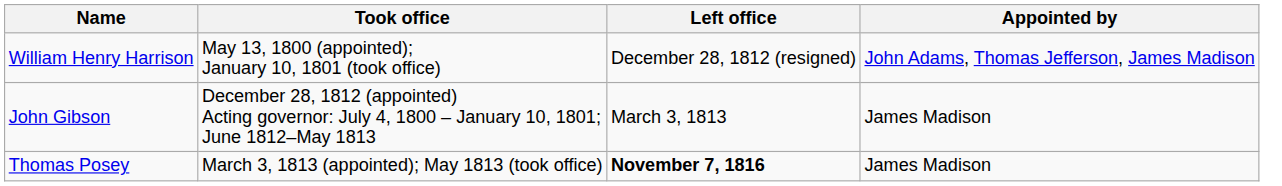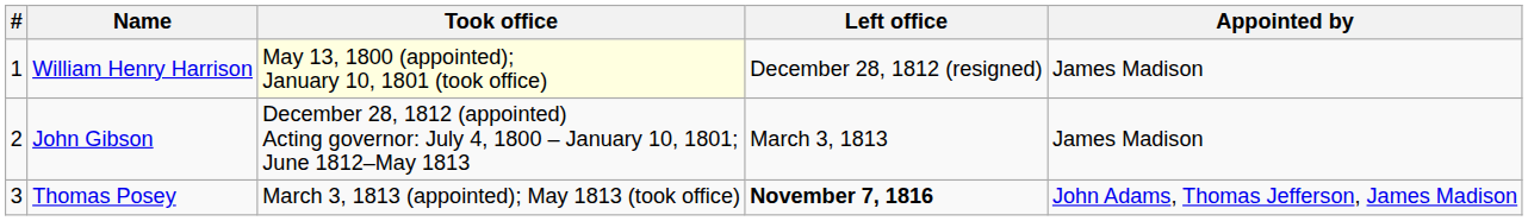+ column: # | 1 | 2 | 3
William Henry Harrison | Took office: no background -> lightyellow background
William Henry Harrison | Appointed by: John Adams, Thomas Jefferson, James Madison -> James Madison
Thomas Posey | Appointed by: James Madison -> John Adams, Thomas Jefferson, James Madison
